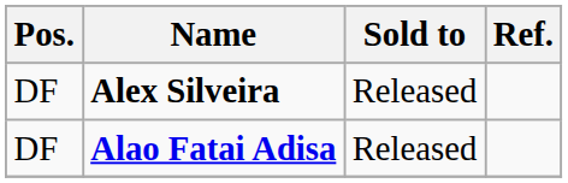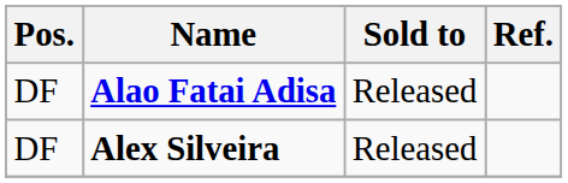rows swapped: Alao Fatai Adisa <-> Alex Silveira
